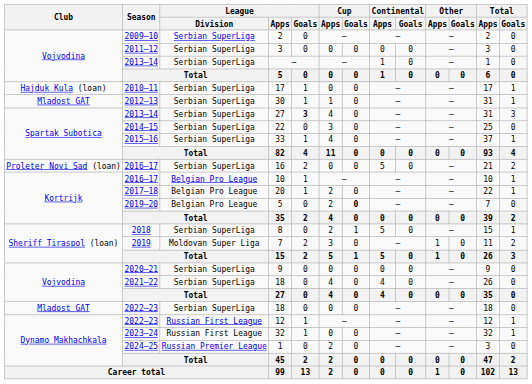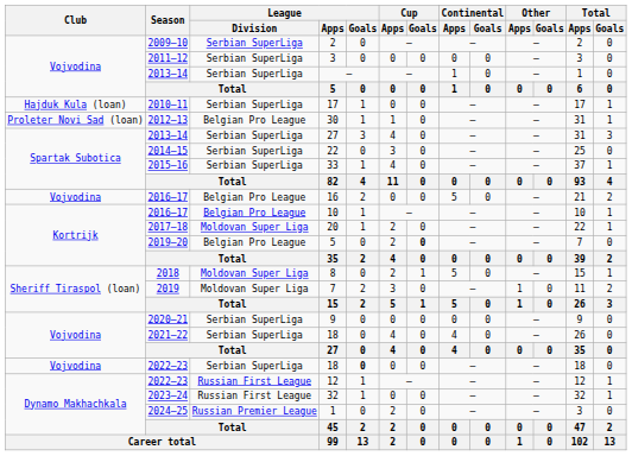30 | Club: Mladost GAT -> Proleter Novi Sad (loan)
30 | League / Division: Serbian SuperLiga -> Belgian Pro League
2013–14 / 27 | League / Goals: bold -> normal
16 | Club: Proleter Novi Sad (loan) -> Vojvodina
16 | League / Division: Serbian SuperLiga -> Belgian Pro League
20 | League / Division: Belgian Pro League -> Moldovan Super Liga
8 | League / Division: Serbian SuperLiga -> Moldovan Super Liga
2022–23 / 18 | Club: Mladost GAT -> Vojvodina
2022–23 / 18 | League / Goals: normal -> bold
